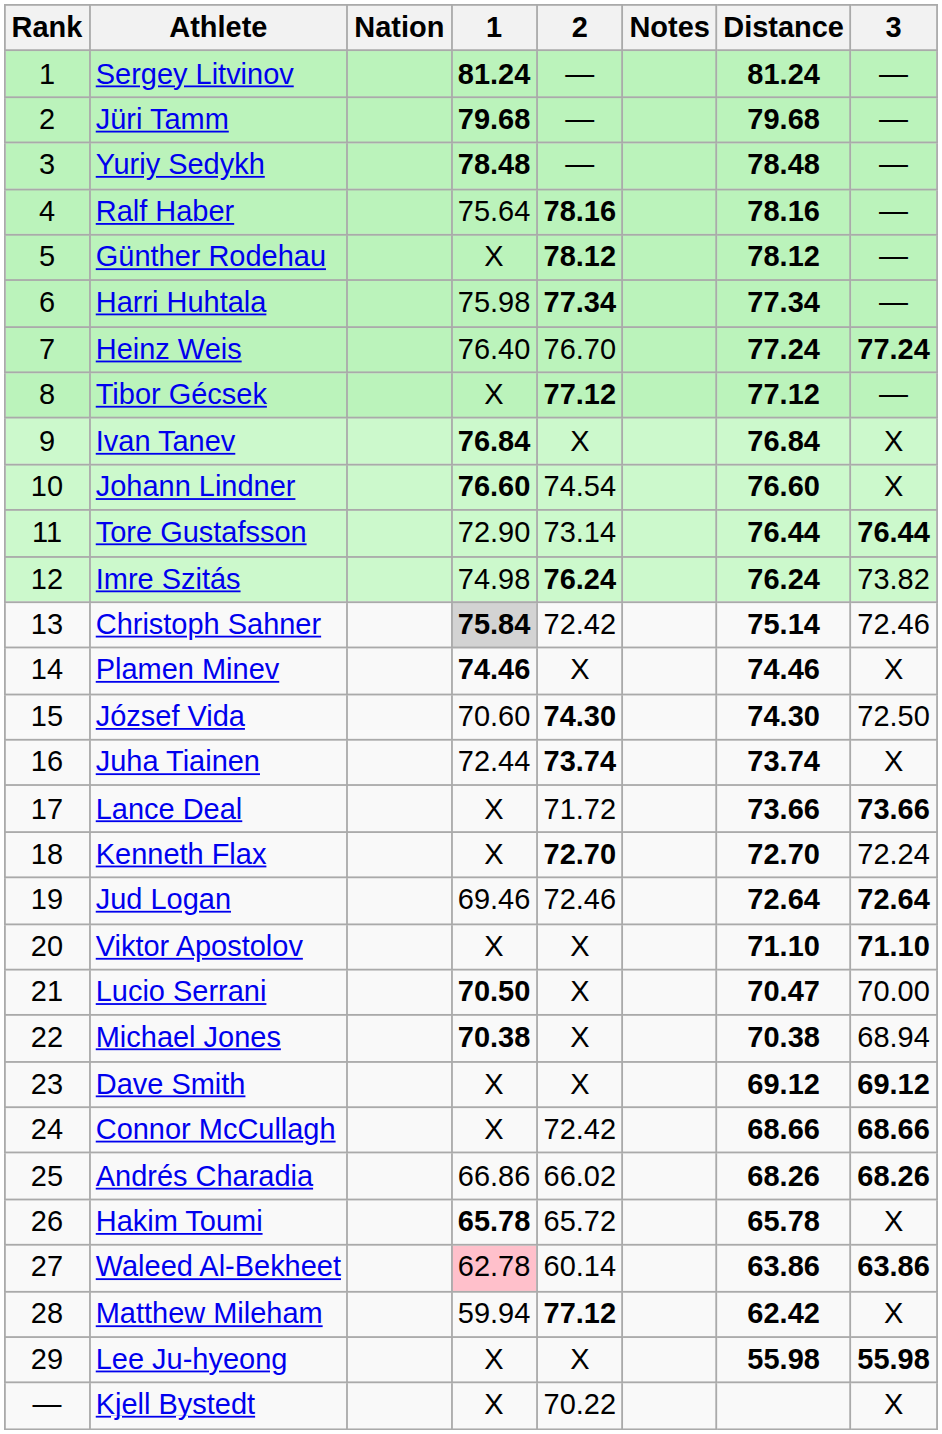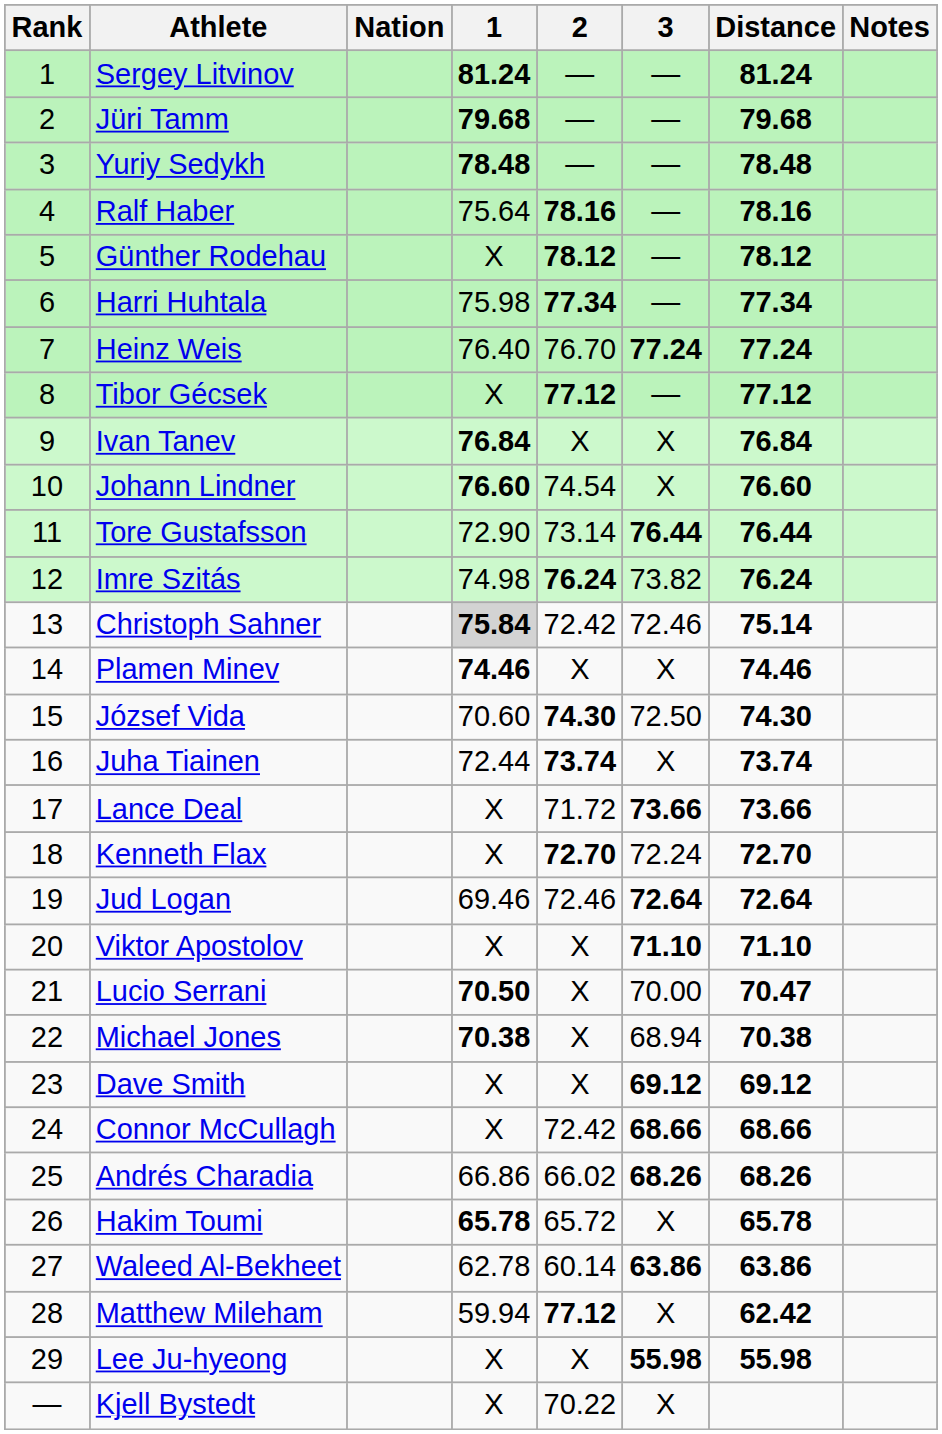columns swapped: 3 <-> Notes
Waleed Al-Bekheet | 1: pink background -> no background
